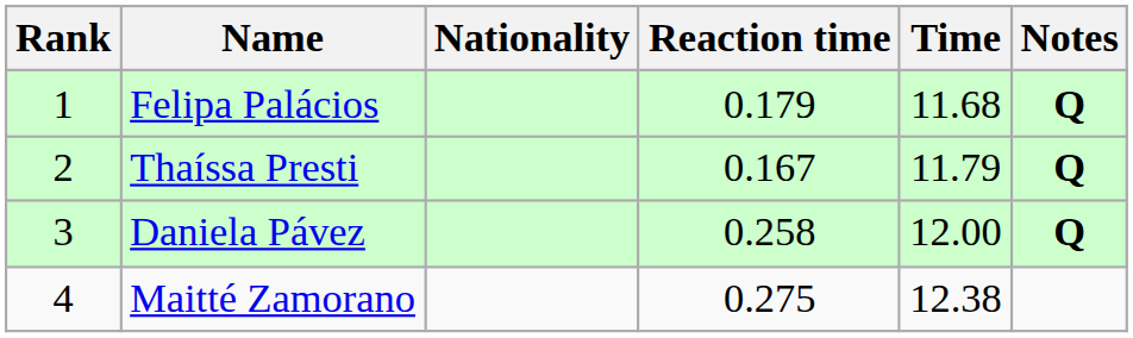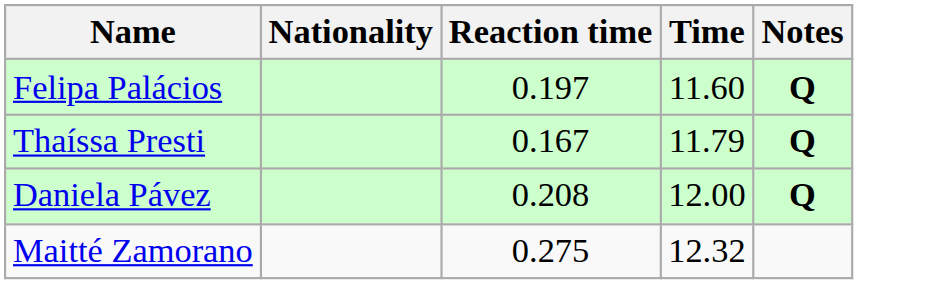- column: Rank | 1 | 2 | 3 | 4
Felipa Palácios | Reaction time: 0.179 -> 0.197
Felipa Palácios | Time: 11.68 -> 11.60
Daniela Pávez | Reaction time: 0.258 -> 0.208
Maitté Zamorano | Time: 12.38 -> 12.32
